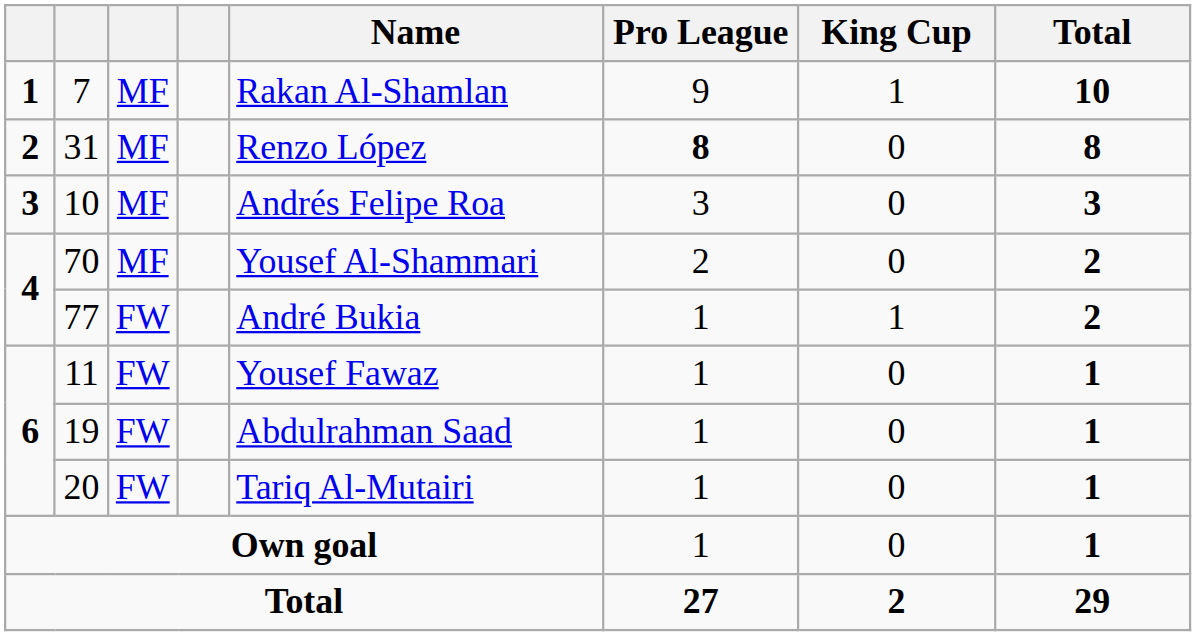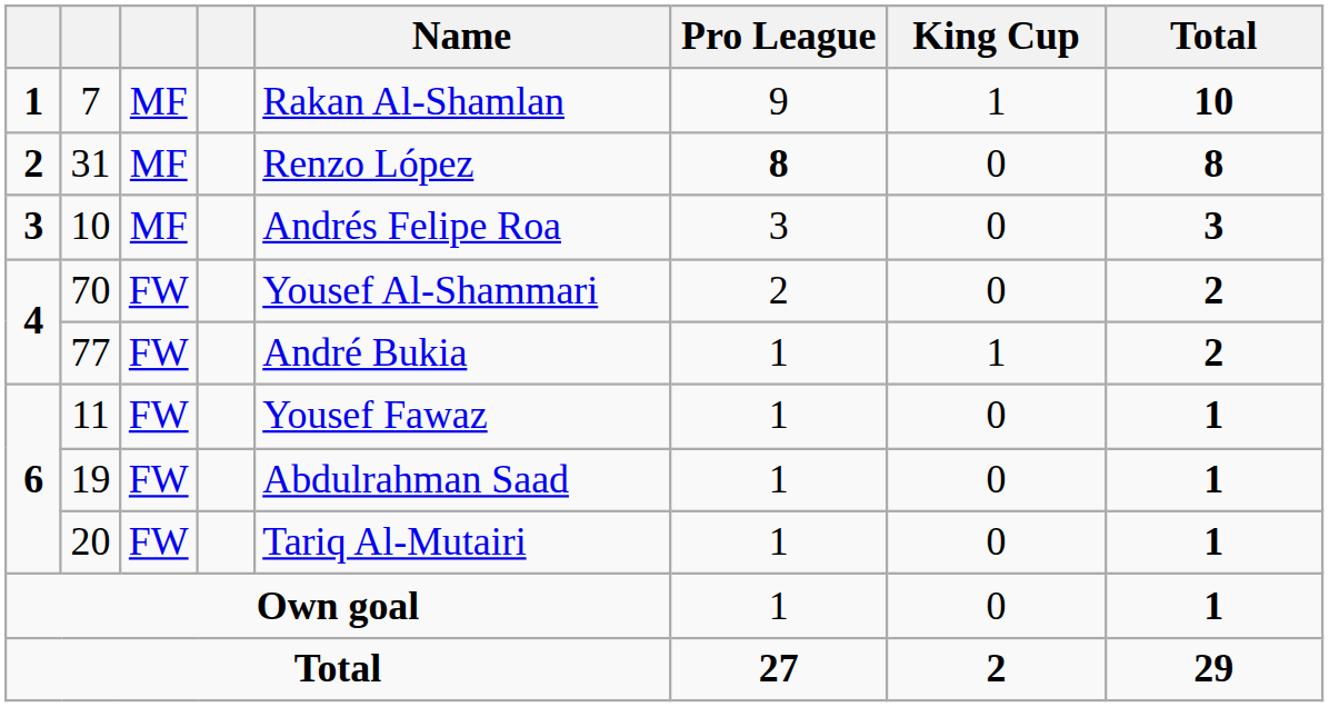70 | column 3: MF -> FW
